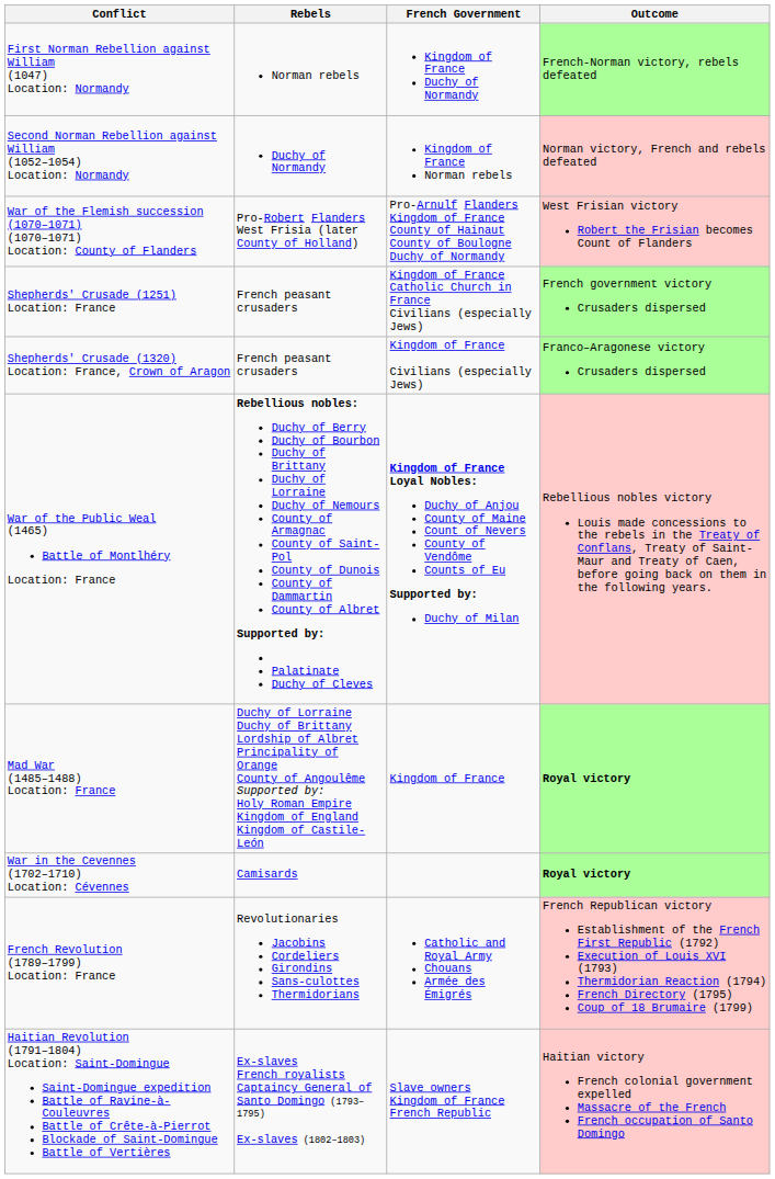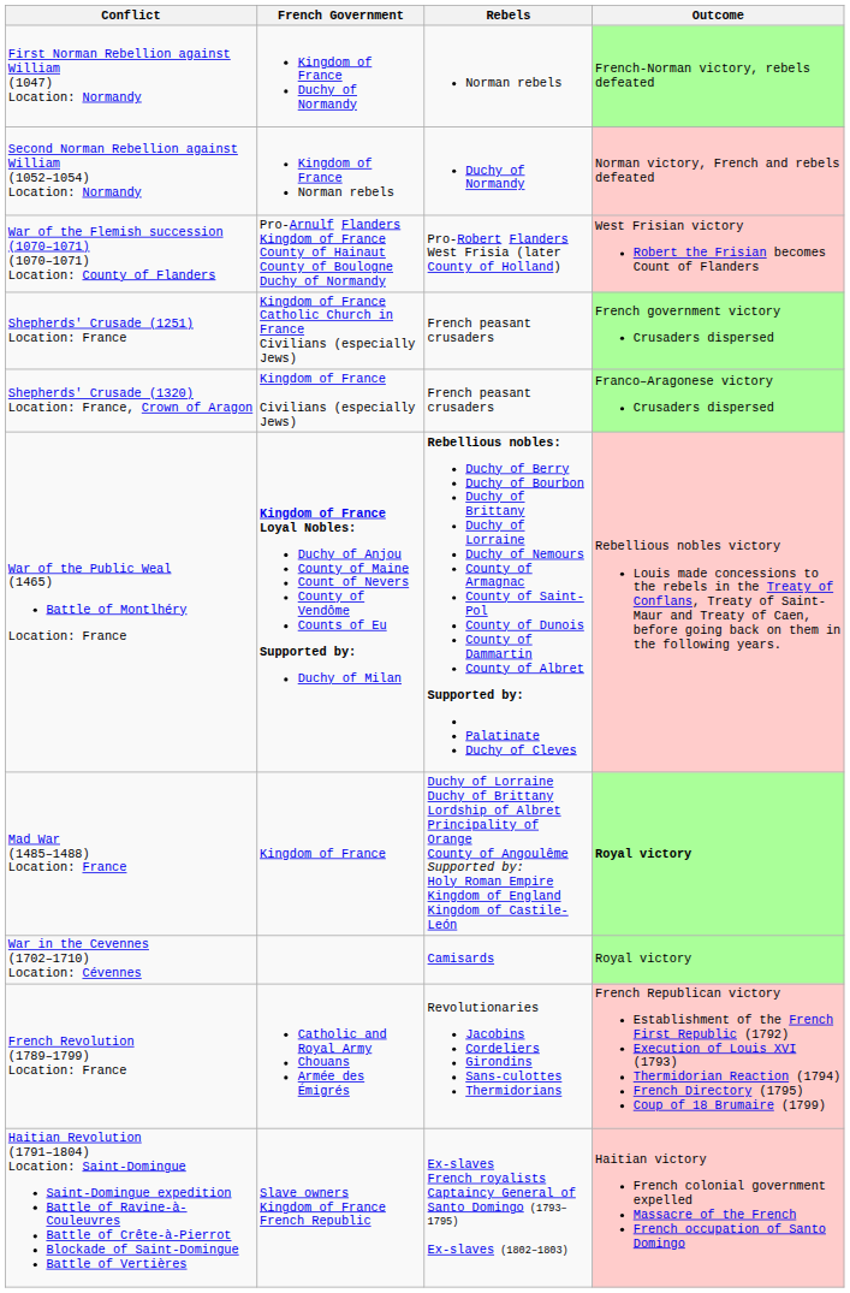columns swapped: French Government <-> Rebels
War in the Cevennes (1702–1710) Location: Cévennes | Outcome: bold -> normal
